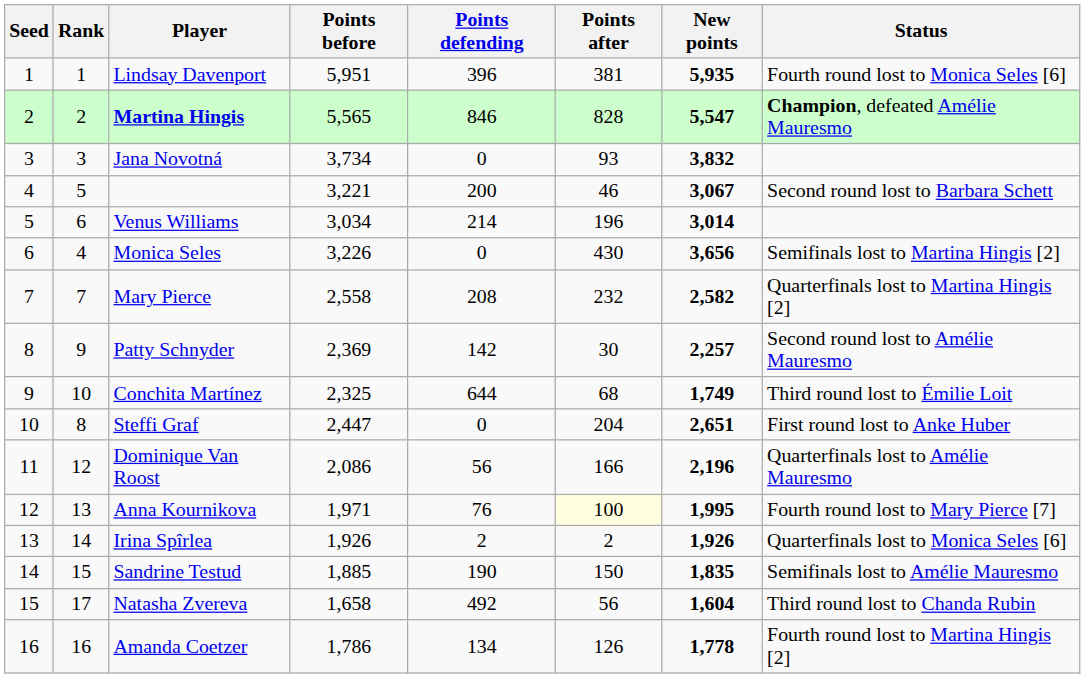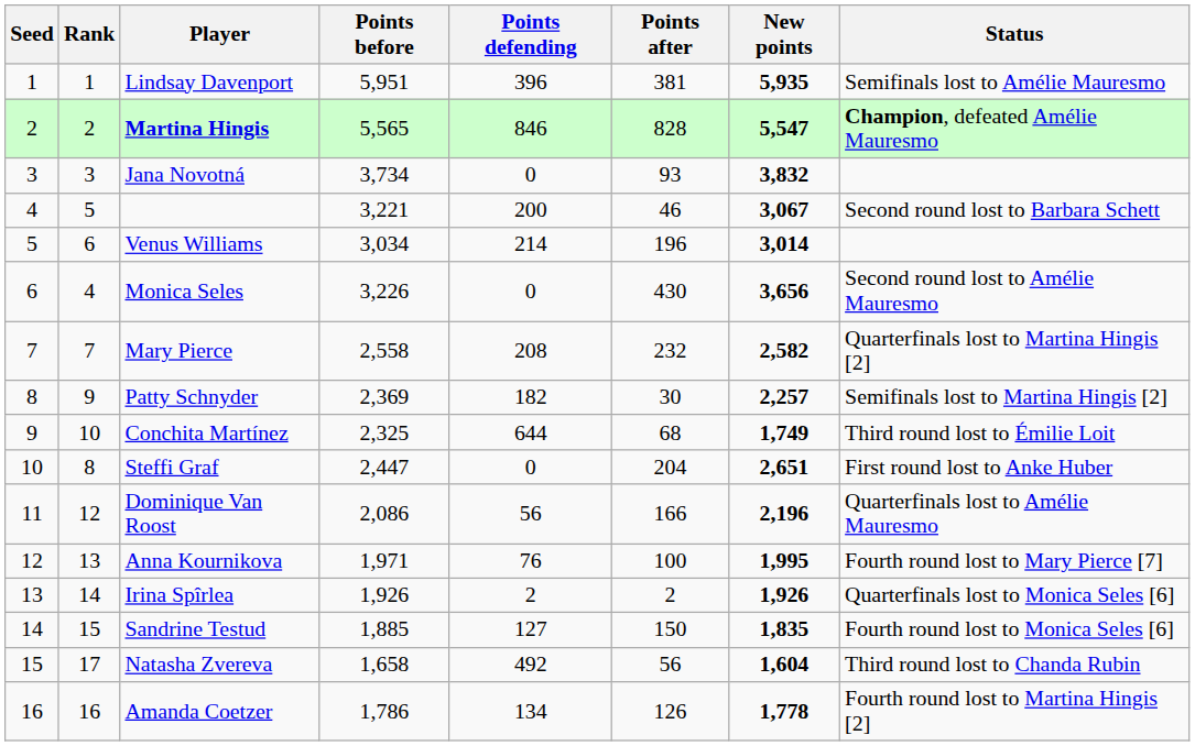Lindsay Davenport | Status: Fourth round lost to Monica Seles [6] -> Semifinals lost to Amélie Mauresmo
Monica Seles | Status: Semifinals lost to Martina Hingis [2] -> Second round lost to Amélie Mauresmo
Patty Schnyder | Points defending: 142 -> 182
Patty Schnyder | Status: Second round lost to Amélie Mauresmo -> Semifinals lost to Martina Hingis [2]
Anna Kournikova | Points after: lightyellow background -> no background
Sandrine Testud | Points defending: 190 -> 127
Sandrine Testud | Status: Semifinals lost to Amélie Mauresmo -> Fourth round lost to Monica Seles [6]
